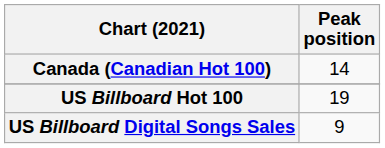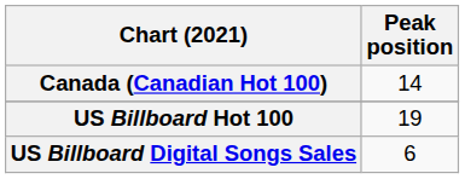US Billboard Digital Songs Sales | Peak position: 9 -> 6
